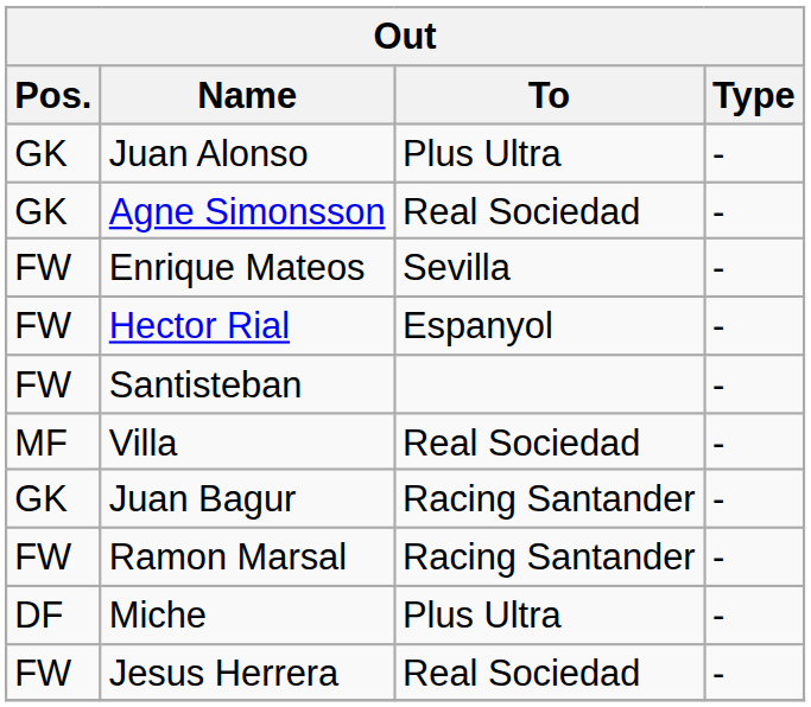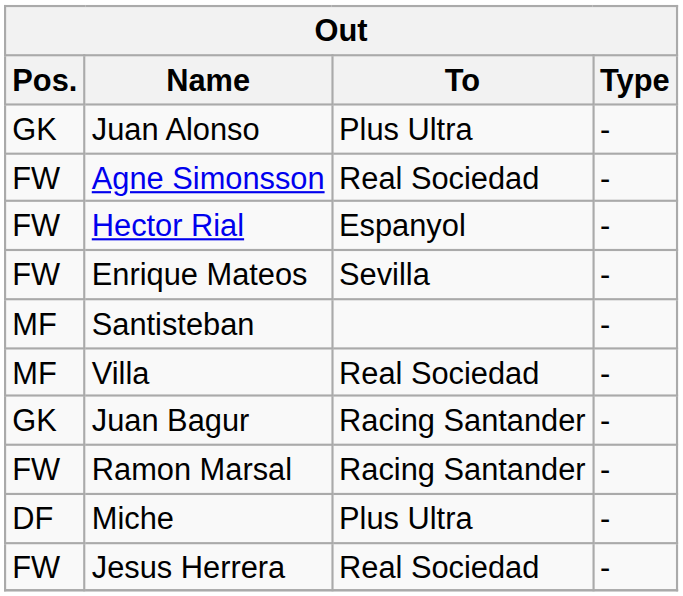Agne Simonsson | Pos.: GK -> FW
rows swapped: Hector Rial <-> Enrique Mateos
Santisteban | Pos.: FW -> MF
